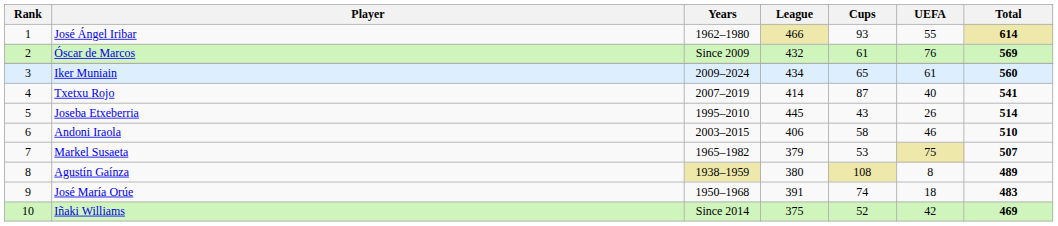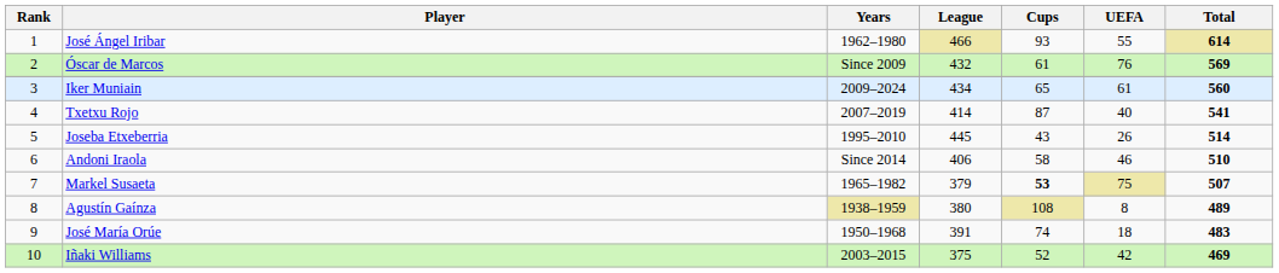Andoni Iraola | Years: 2003–2015 -> Since 2014
Markel Susaeta | Cups: normal -> bold
Iñaki Williams | Years: Since 2014 -> 2003–2015
